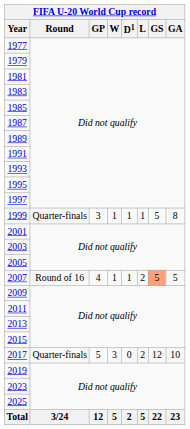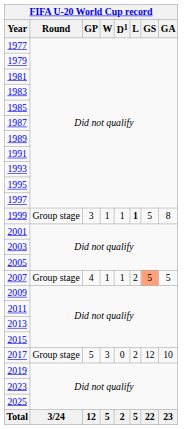1999 | Round: Quarter-finals -> Group stage
1999 | L: normal -> bold
2007 | Round: Round of 16 -> Group stage
2017 | Round: Quarter-finals -> Group stage
